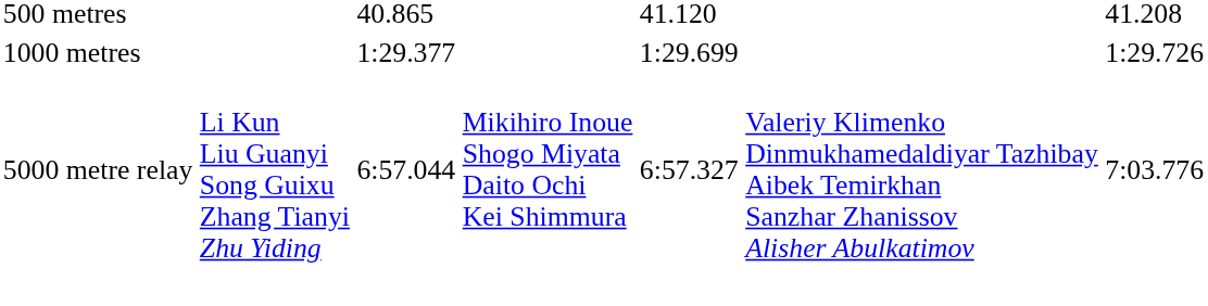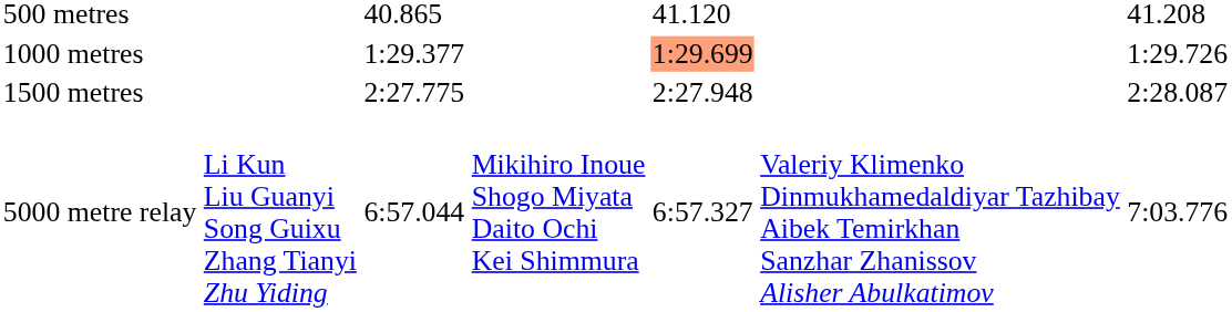1000 metres | column 5: no background -> lightsalmon background
+ row: 1500 metres | 2:27.775 | 2:27.948 | 2:28.087
